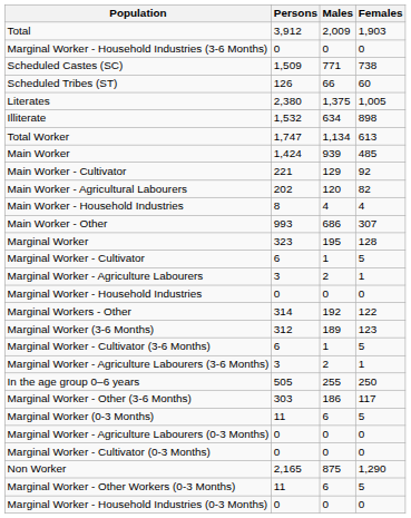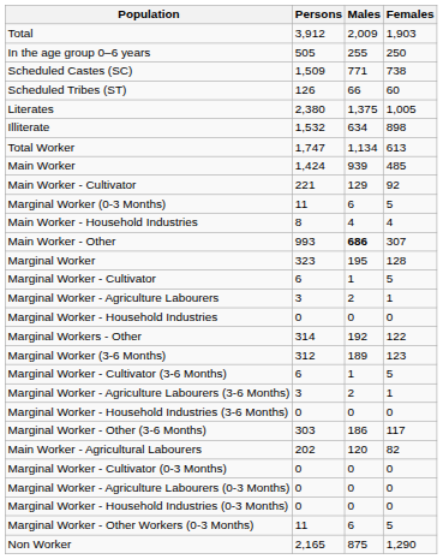rows swapped: In the age group 0–6 years <-> Marginal Worker - Household Industries (3-6 Months)
rows swapped: Main Worker - Agricultural Labourers <-> Marginal Worker (0-3 Months)
Main Worker - Other | Males: normal -> bold
rows swapped: Marginal Worker - Cultivator (0-3 Months) <-> Marginal Worker - Agriculture Labourers (0-3 Months)
rows swapped: Marginal Worker - Household Industries (0-3 Months) <-> Non Worker
